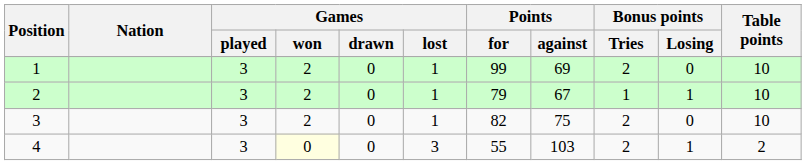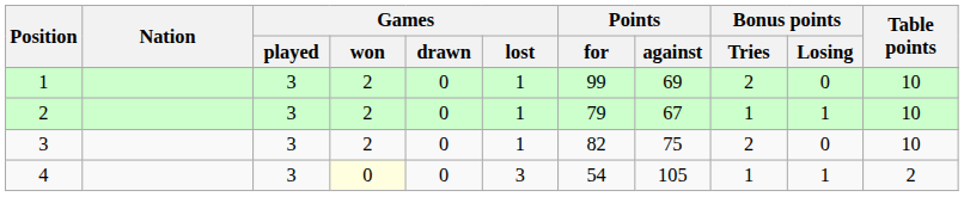4 | Points / for: 55 -> 54
4 | Points / against: 103 -> 105
4 | Bonus points / Tries: 2 -> 1
